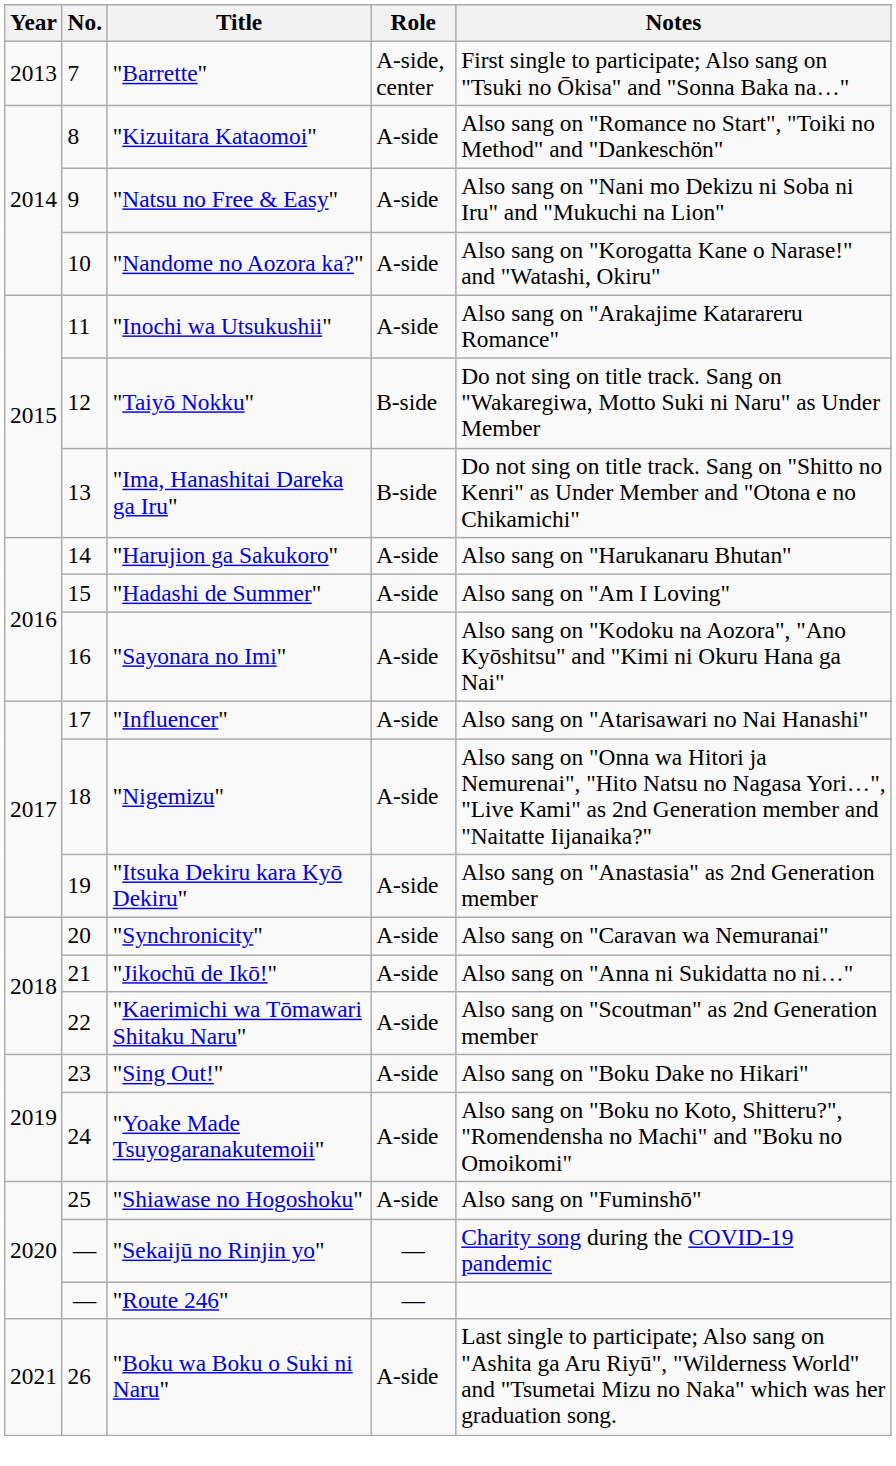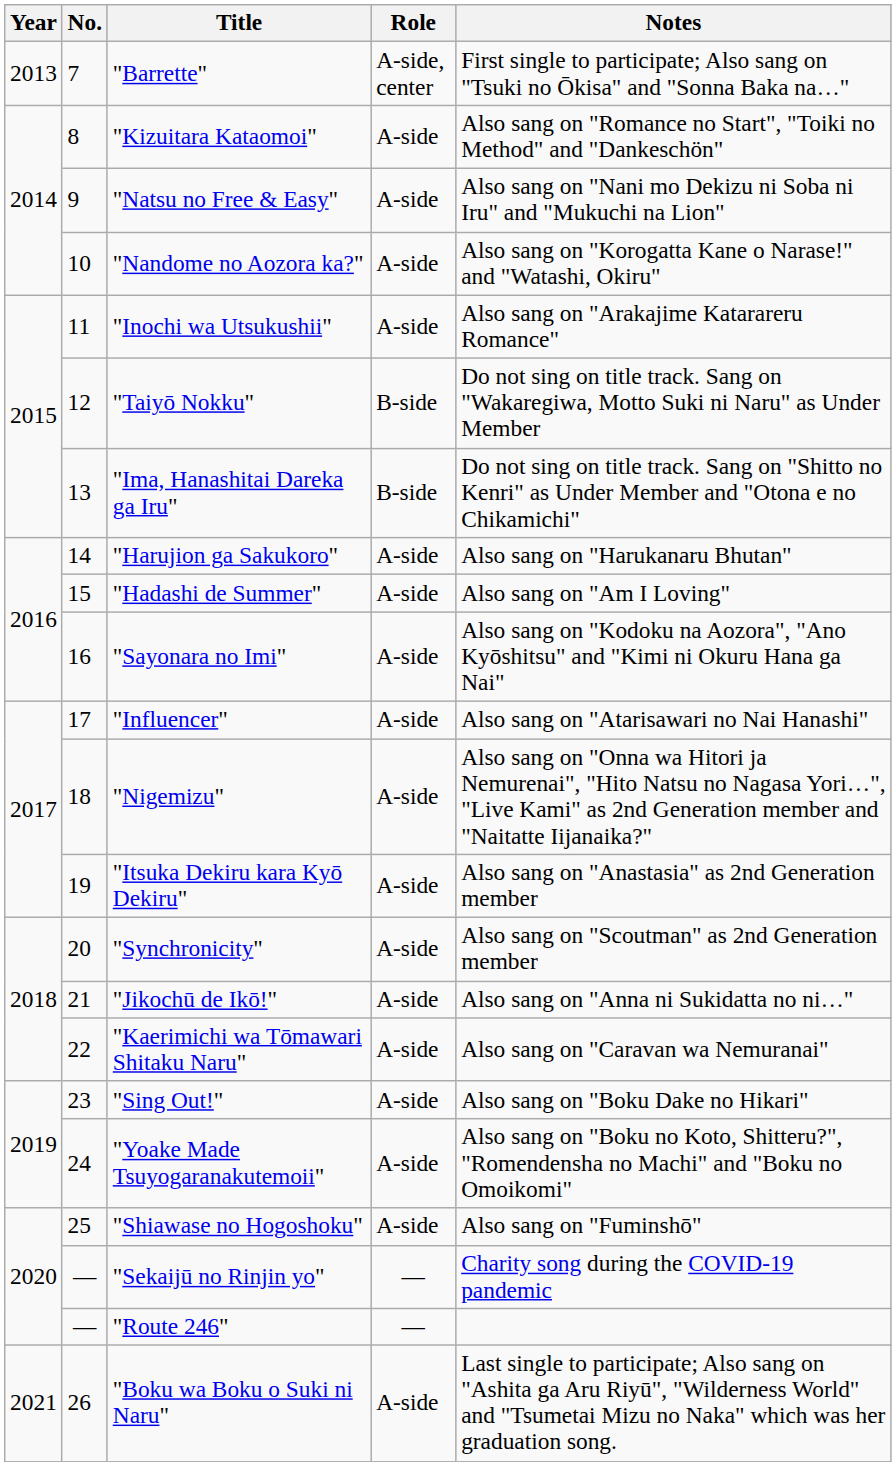"Synchronicity" | Notes: Also sang on "Caravan wa Nemuranai" -> Also sang on "Scoutman" as 2nd Generation member
"Kaerimichi wa Tōmawari Shitaku Naru" | Notes: Also sang on "Scoutman" as 2nd Generation member -> Also sang on "Caravan wa Nemuranai"
